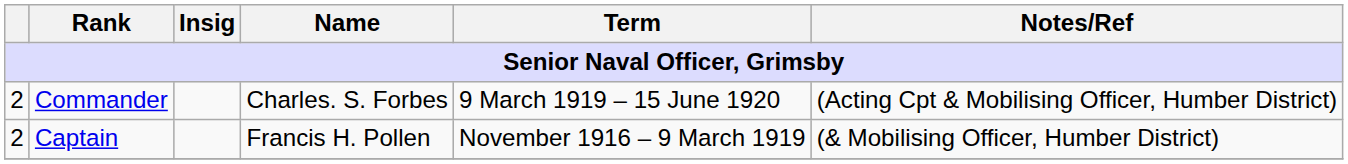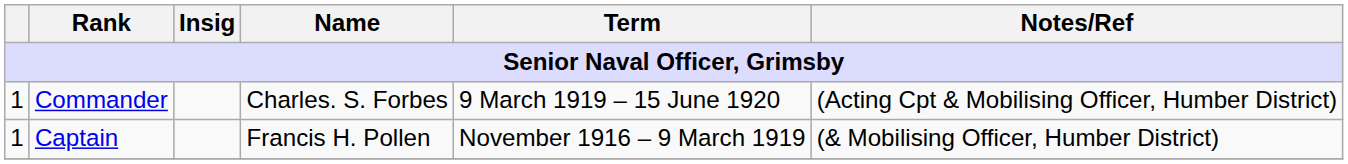Commander | column 1: 2 -> 1
Captain | column 1: 2 -> 1
